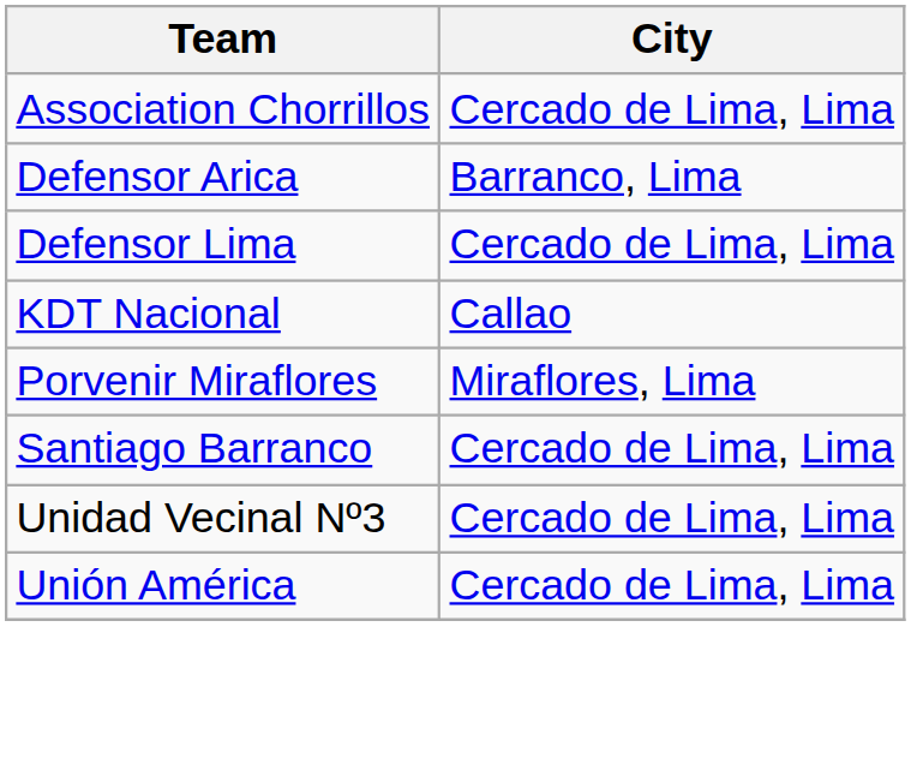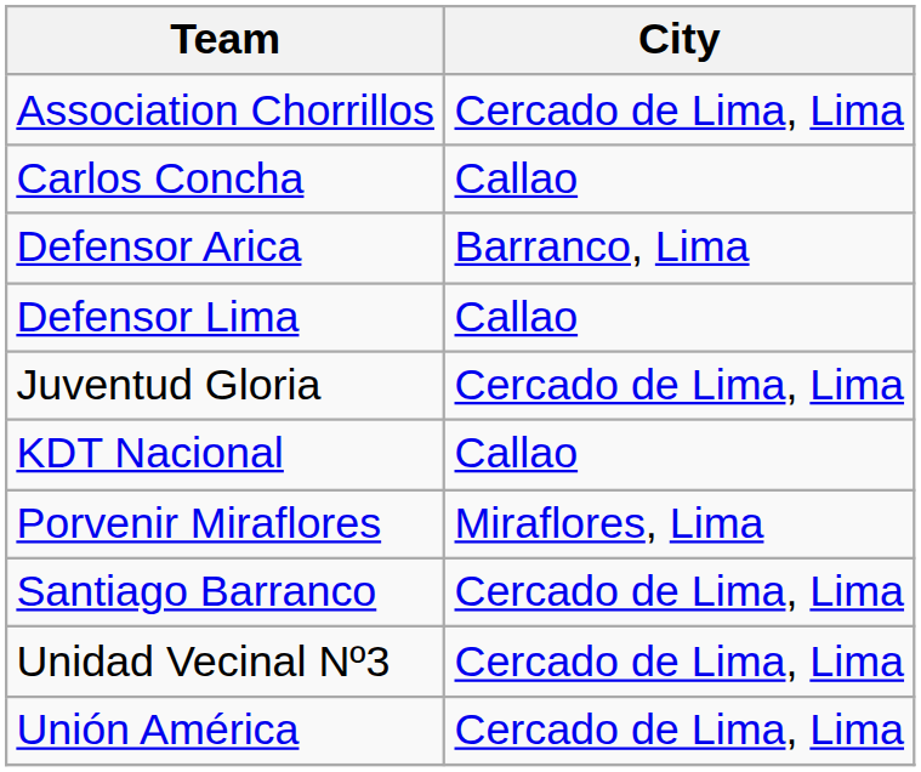+ row: Carlos Concha | Callao
Defensor Lima | City: Cercado de Lima, Lima -> Callao
+ row: Juventud Gloria | Cercado de Lima, Lima
